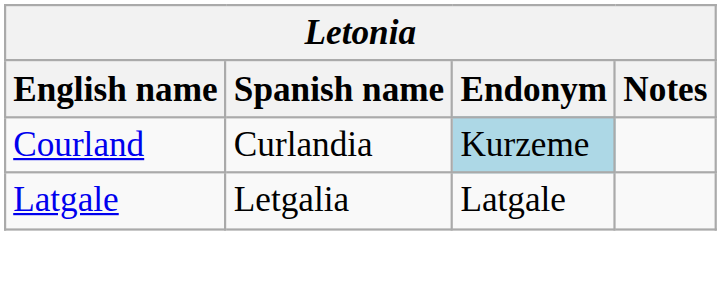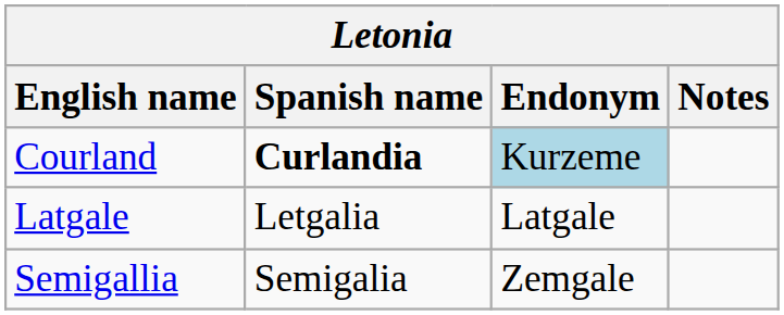Courland | Spanish name: normal -> bold
+ row: Semigallia | Semigalia | Zemgale
